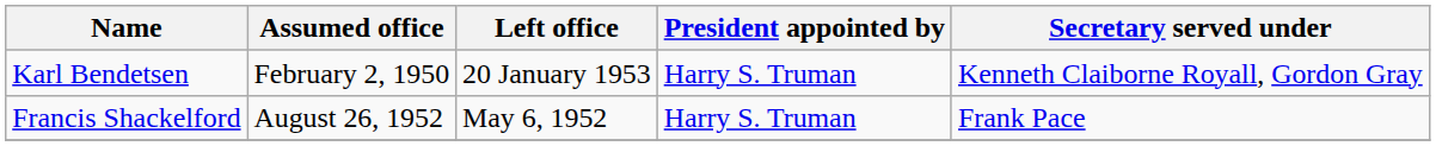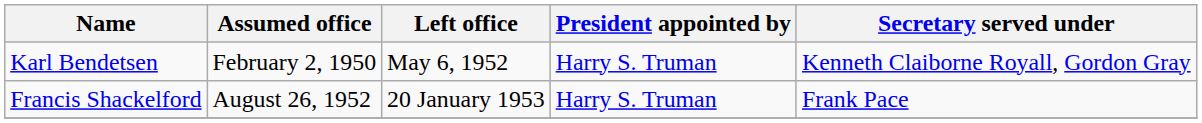Karl Bendetsen | Left office: 20 January 1953 -> May 6, 1952
Francis Shackelford | Left office: May 6, 1952 -> 20 January 1953
